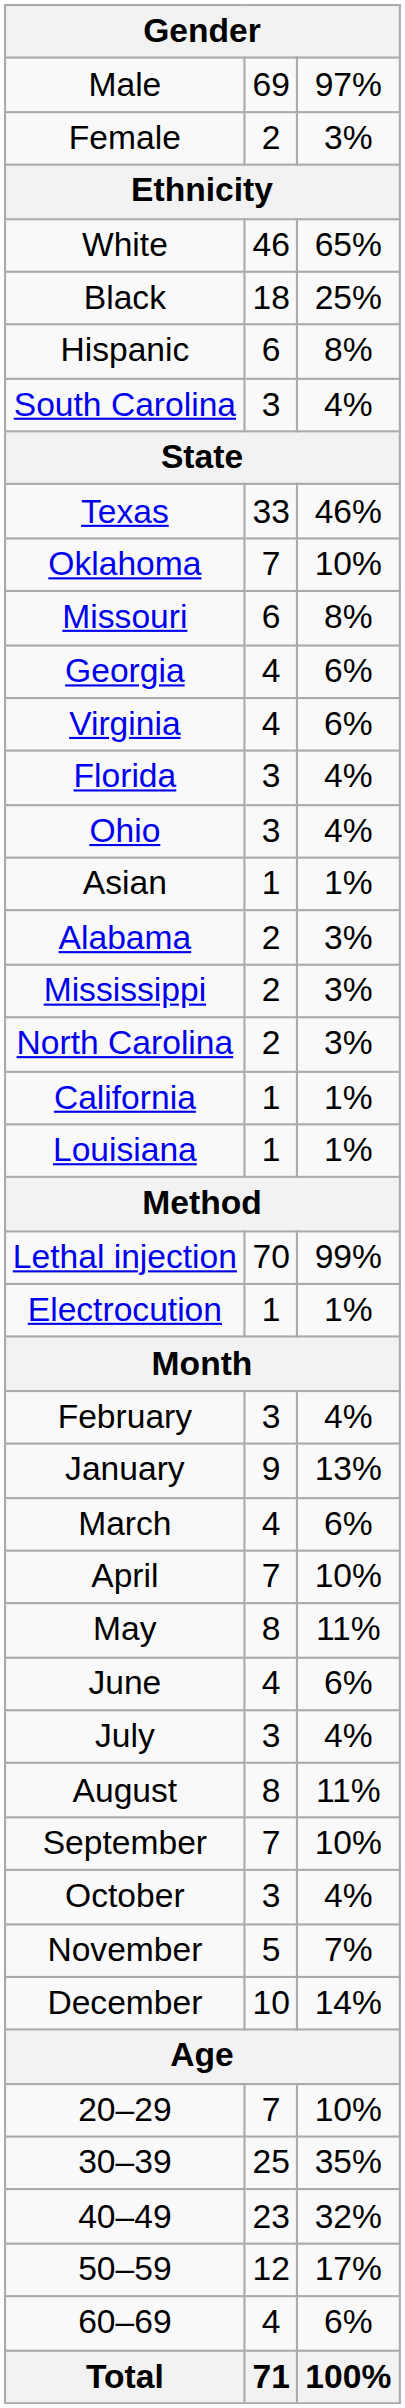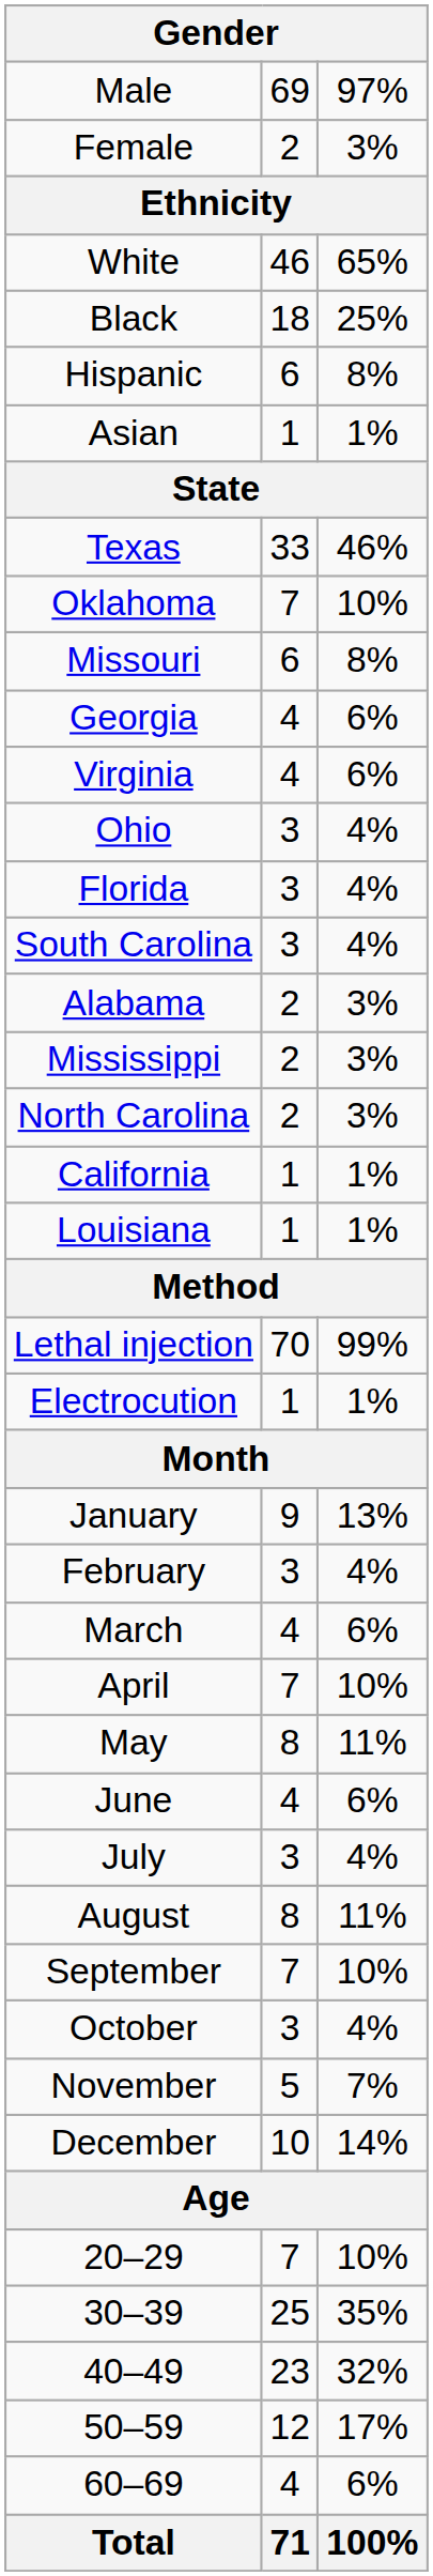rows swapped: Asian <-> South Carolina
rows swapped: Florida <-> Ohio
rows swapped: January <-> February
